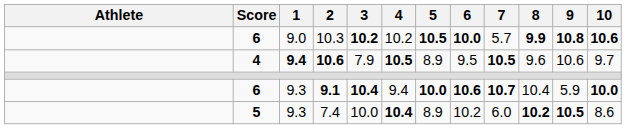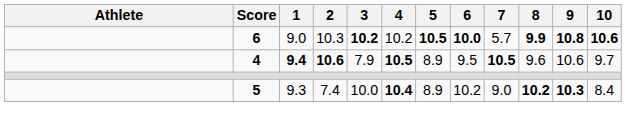- row: 6 | 9.3 | 9.1 | 10.4 | 9.4 | 10.0 | 10.6 | 10.7 | 10.4 | 5.9 | 10.0
7.4 | 7: 6.0 -> 9.0
7.4 | 9: 10.5 -> 10.3
7.4 | 10: 8.6 -> 8.4
